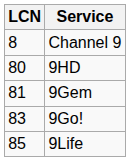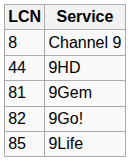9HD | LCN: 80 -> 44
9Go! | LCN: 83 -> 82
